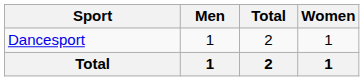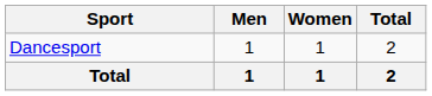columns swapped: Women <-> Total
